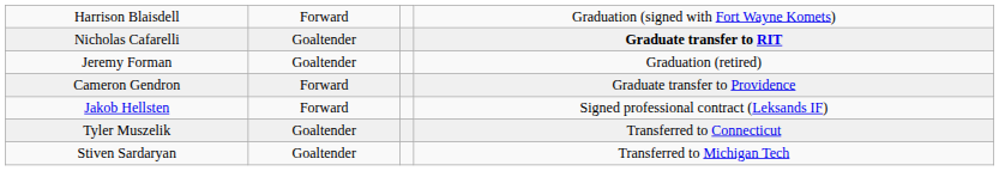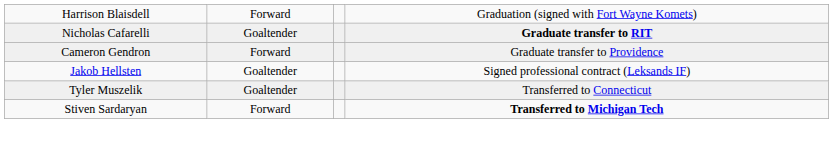- row: Jeremy Forman | Goaltender | Graduation (retired)
Jakob Hellsten | column 2: Forward -> Goaltender
Stiven Sardaryan | column 2: Goaltender -> Forward
Stiven Sardaryan | column 4: normal -> bold
